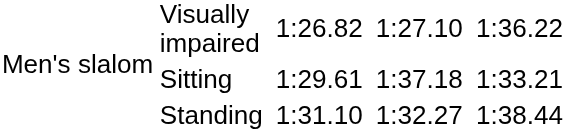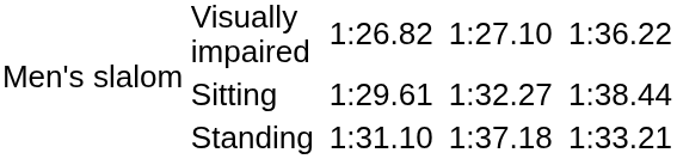Sitting | column 6: 1:37.18 -> 1:32.27
Sitting | column 8: 1:33.21 -> 1:38.44
Standing | column 6: 1:32.27 -> 1:37.18
Standing | column 8: 1:38.44 -> 1:33.21
